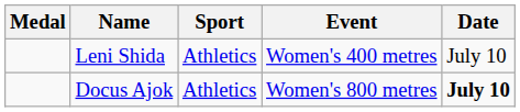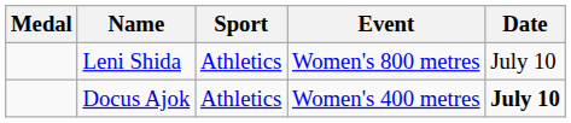Leni Shida | Event: Women's 400 metres -> Women's 800 metres
Docus Ajok | Event: Women's 800 metres -> Women's 400 metres
